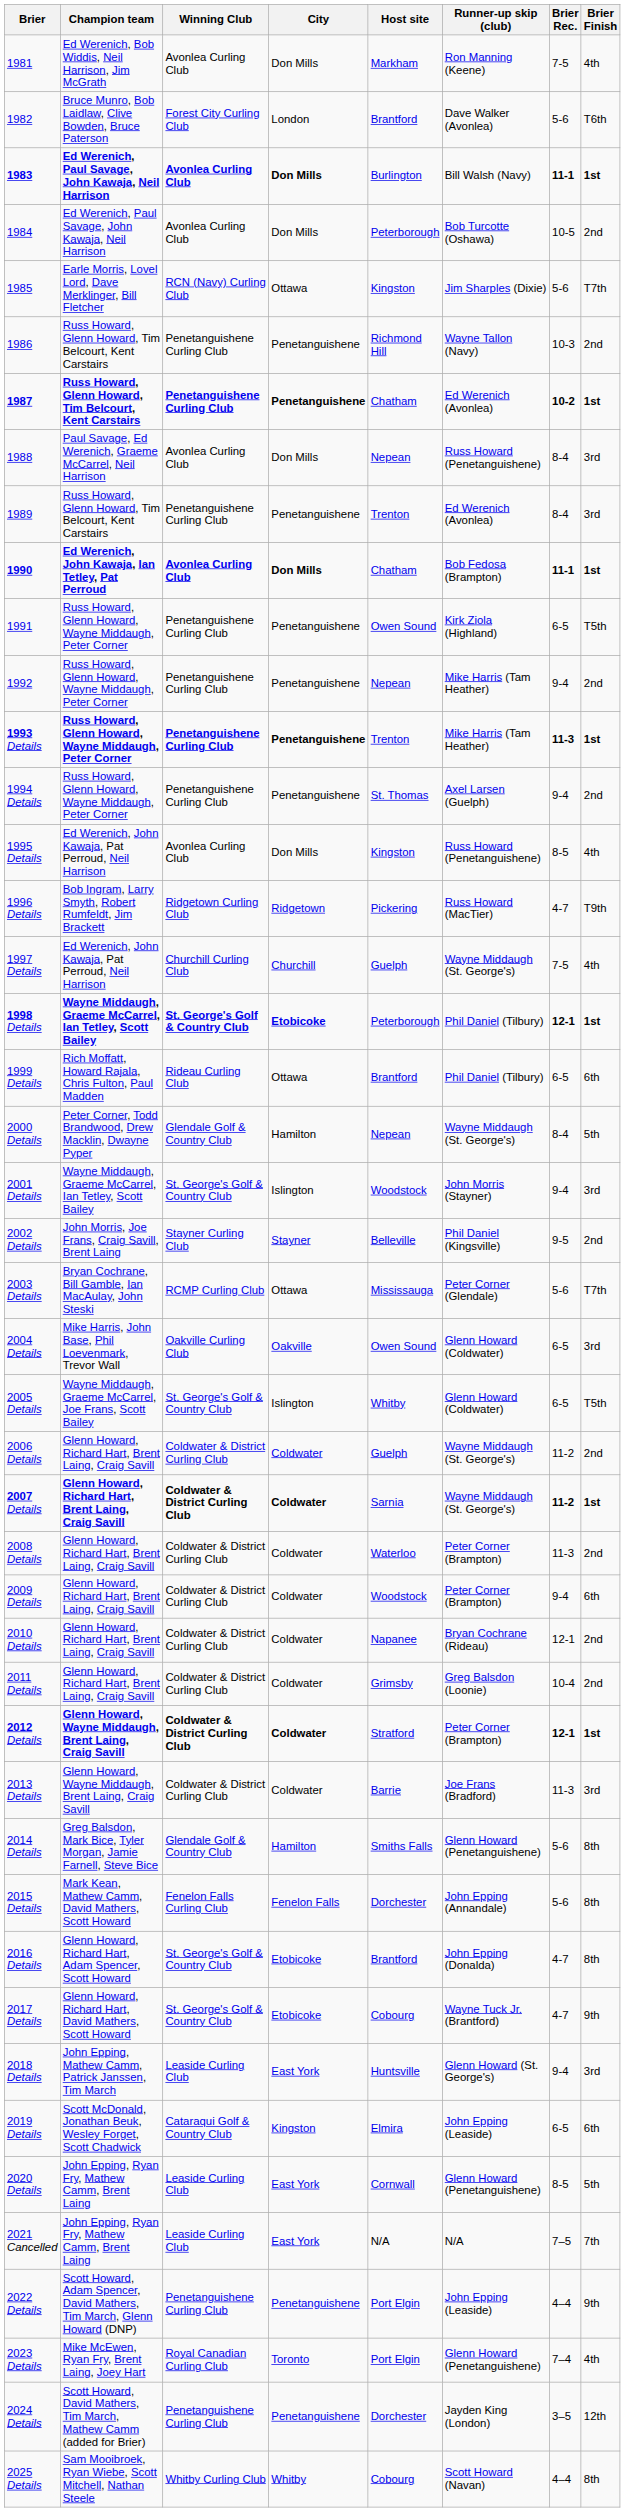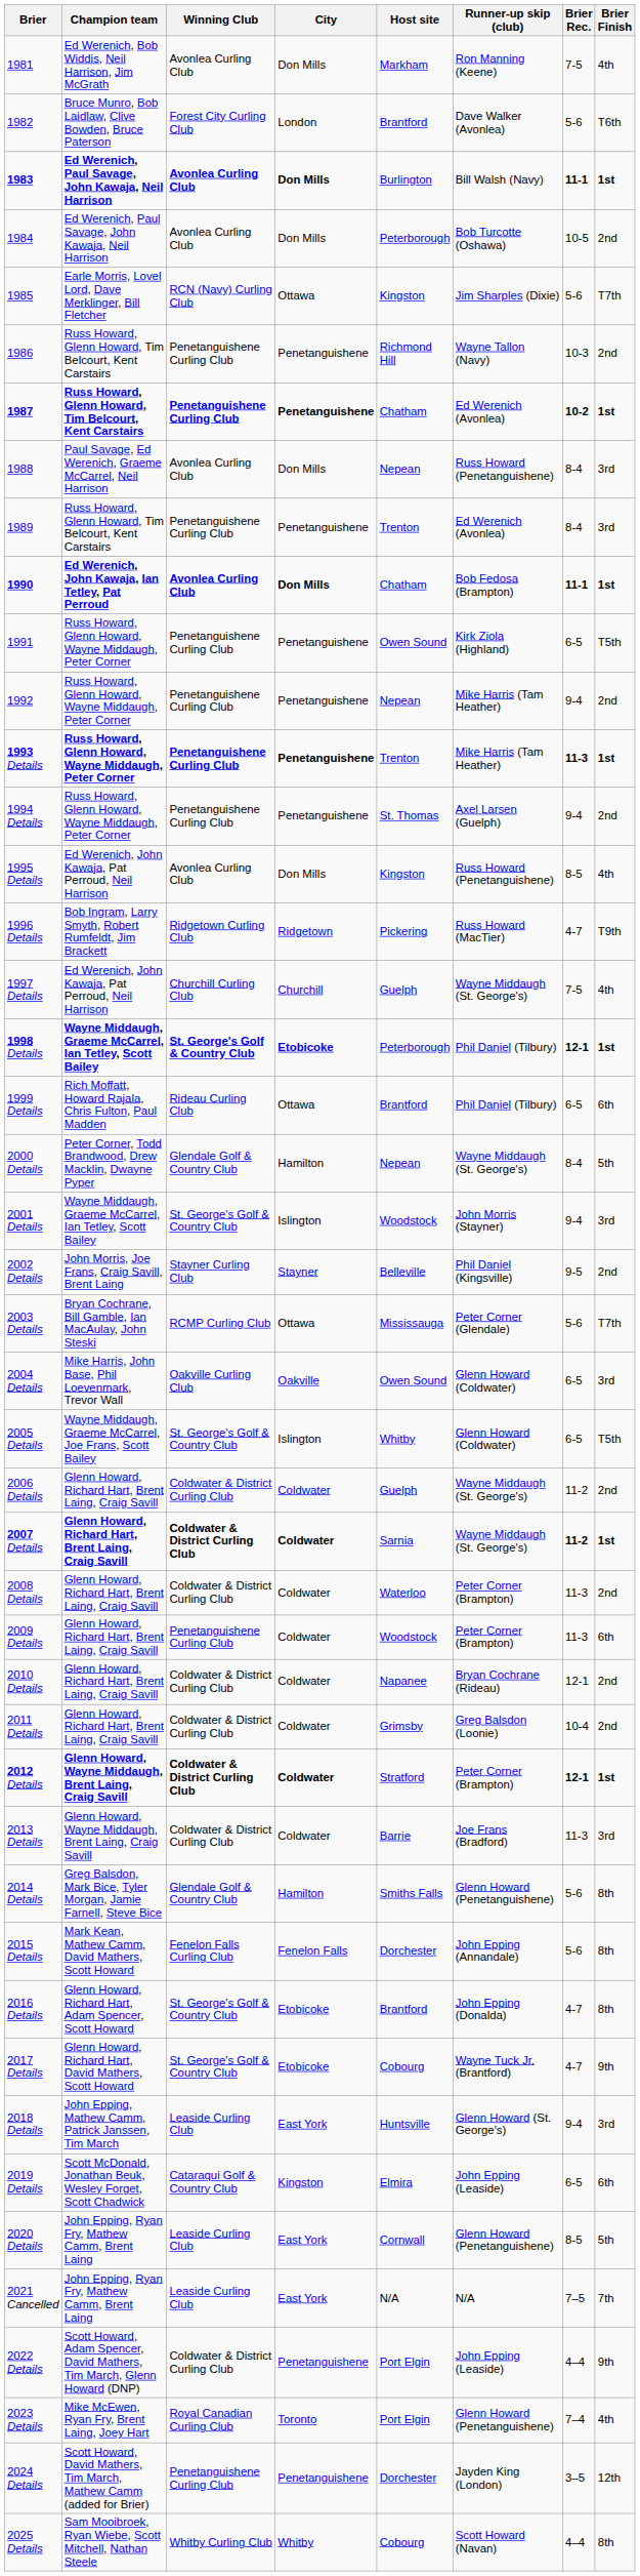2009 Details | Winning Club: Coldwater & District Curling Club -> Penetanguishene Curling Club
2009 Details | Brier Rec.: 9-4 -> 11-3
2022 Details | Winning Club: Penetanguishene Curling Club -> Coldwater & District Curling Club
